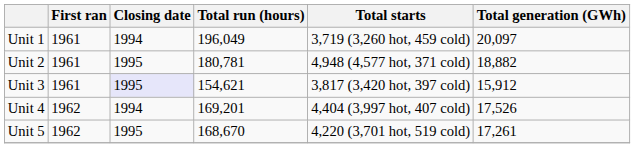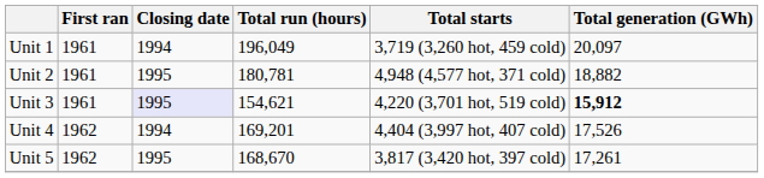Unit 3 | Total starts: 3,817 (3,420 hot, 397 cold) -> 4,220 (3,701 hot, 519 cold)
Unit 3 | Total generation (GWh): normal -> bold
Unit 5 | Total starts: 4,220 (3,701 hot, 519 cold) -> 3,817 (3,420 hot, 397 cold)
